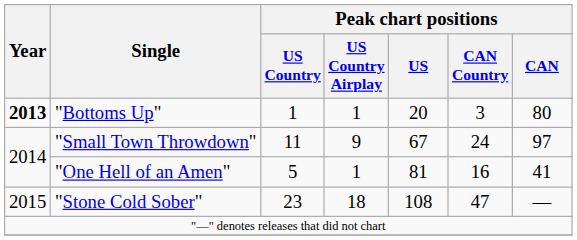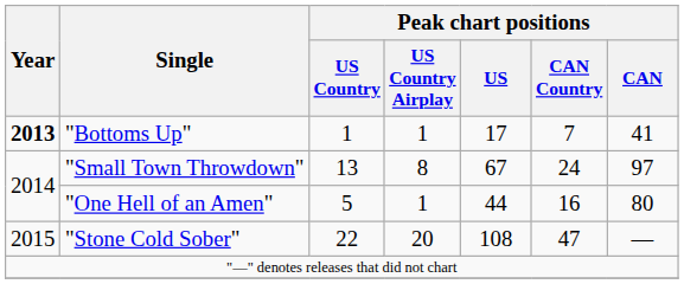"Bottoms Up" | Peak chart positions / US: 20 -> 17
"Bottoms Up" | Peak chart positions / CAN Country: 3 -> 7
"Bottoms Up" | Peak chart positions / CAN: 80 -> 41
"Small Town Throwdown" | Peak chart positions / US Country: 11 -> 13
"Small Town Throwdown" | Peak chart positions / US Country Airplay: 9 -> 8
"One Hell of an Amen" | Peak chart positions / US: 81 -> 44
"One Hell of an Amen" | Peak chart positions / CAN: 41 -> 80
"Stone Cold Sober" | Peak chart positions / US Country: 23 -> 22
"Stone Cold Sober" | Peak chart positions / US Country Airplay: 18 -> 20
